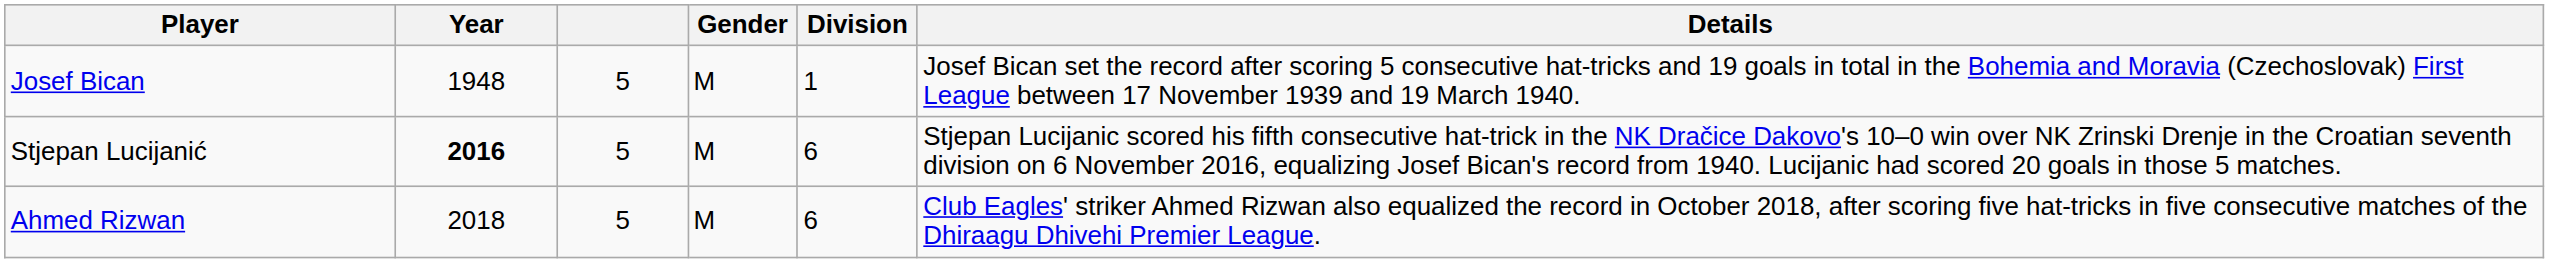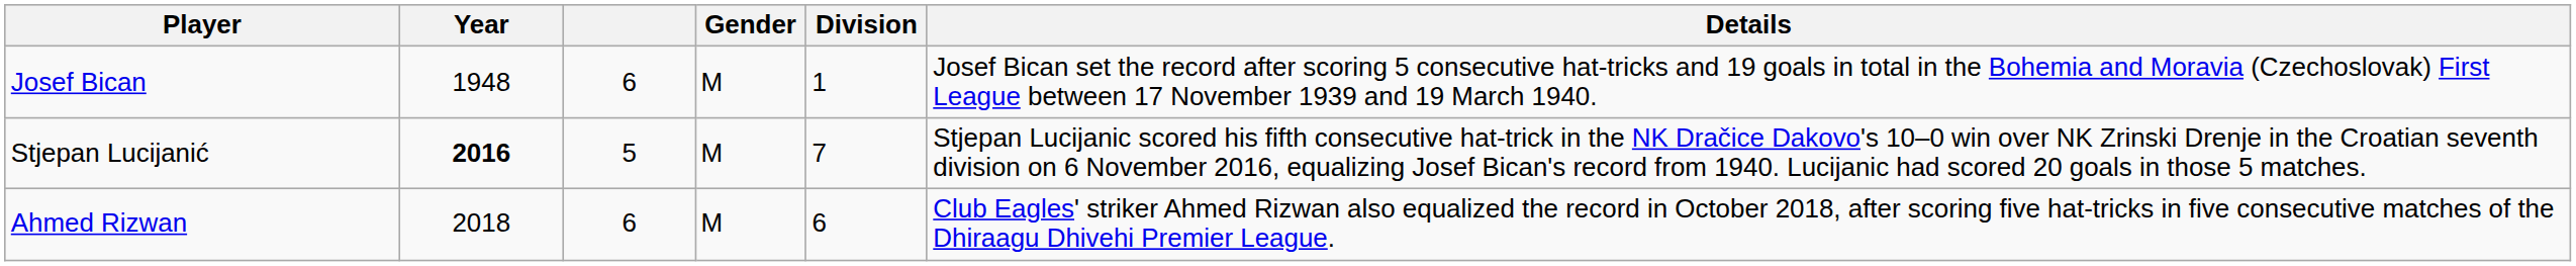Josef Bican | column 3: 5 -> 6
Stjepan Lucijanić | Division: 6 -> 7
Ahmed Rizwan | column 3: 5 -> 6
